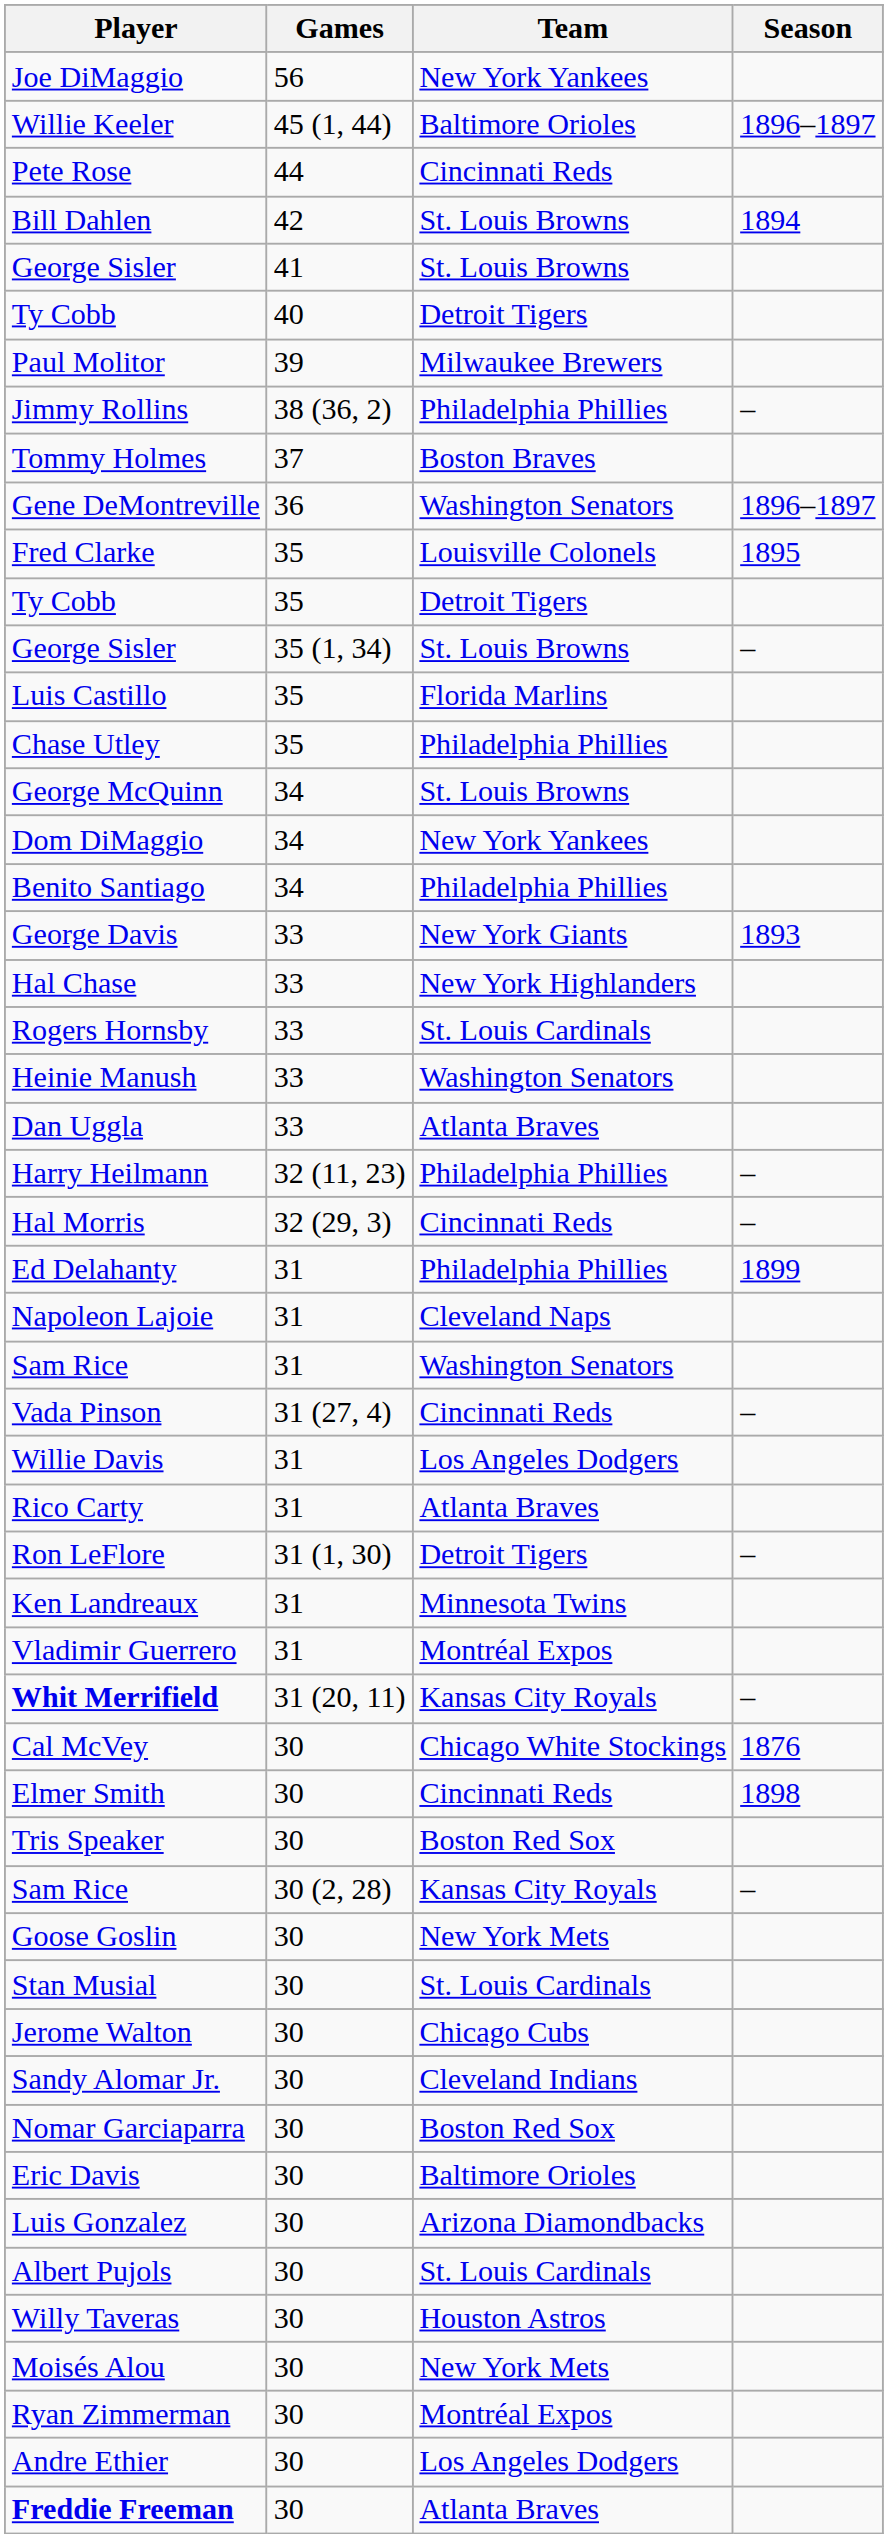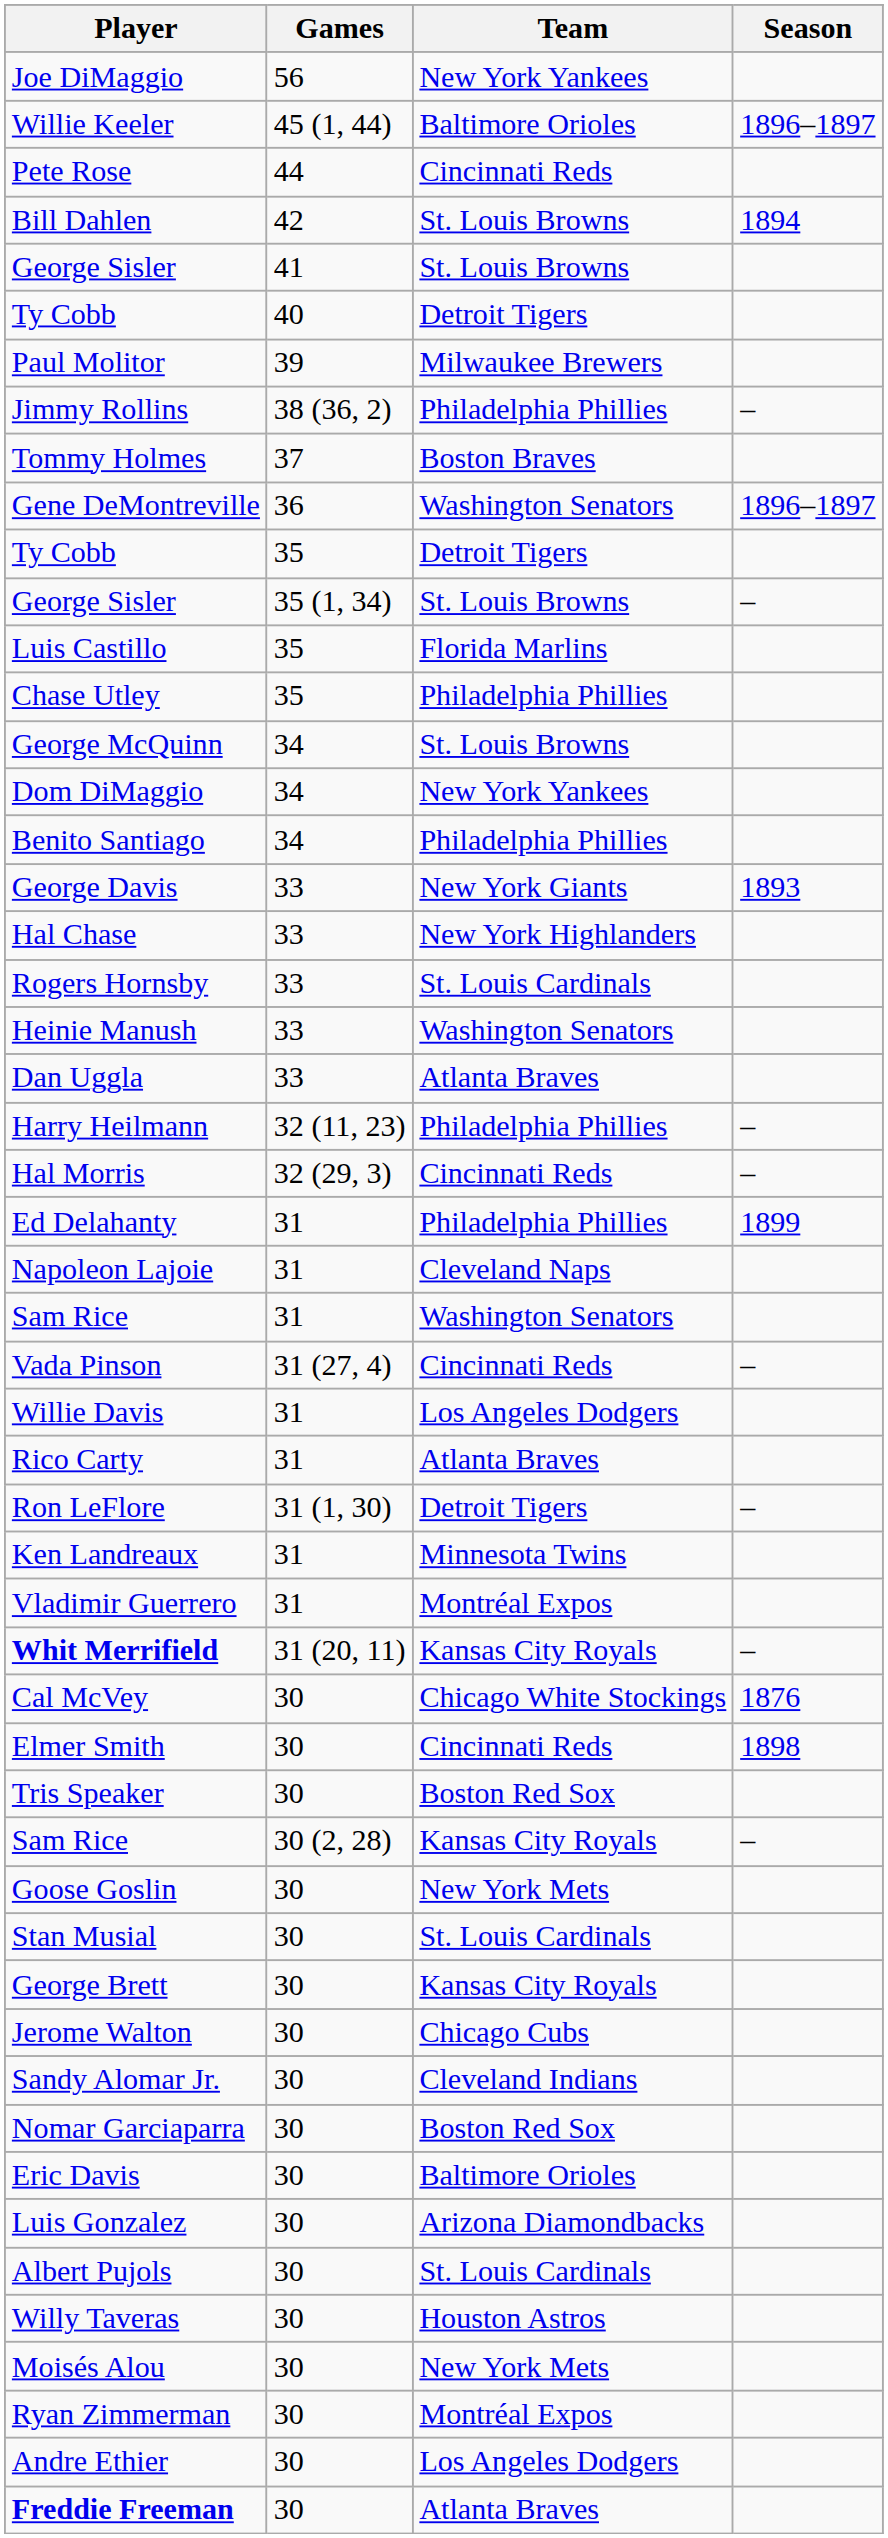- row: Fred Clarke | 35 | Louisville Colonels | 1895
+ row: George Brett | 30 | Kansas City Royals
